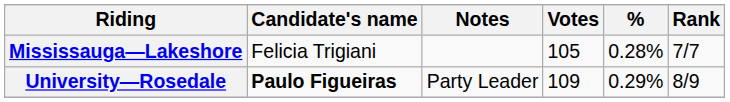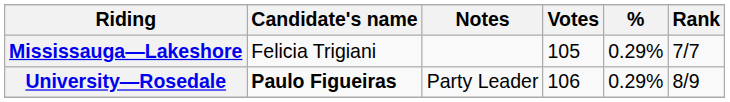Mississauga—Lakeshore | %: 0.28% -> 0.29%
University—Rosedale | Votes: 109 -> 106
